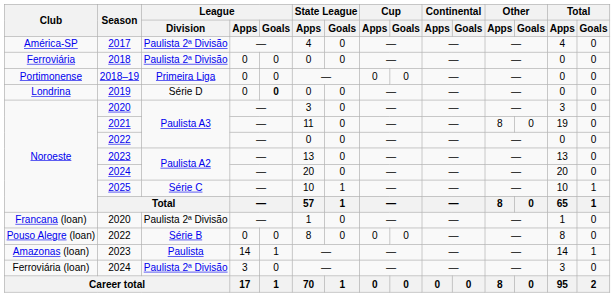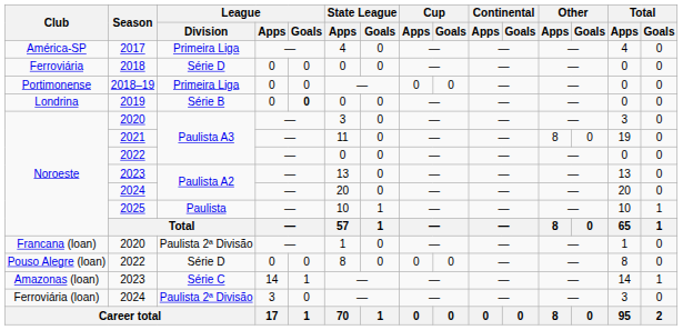2017 | League / Division: Paulista 2ª Divisão -> Primeira Liga
2018 | League / Division: Paulista 2ª Divisão -> Série D
2019 | League / Division: Série D -> Série B
2025 | League / Division: Série C -> Paulista
Pouso Alegre (loan) / 2022 | League / Division: Série B -> Série D
Amazonas (loan) / 2023 | League / Division: Paulista -> Série C
